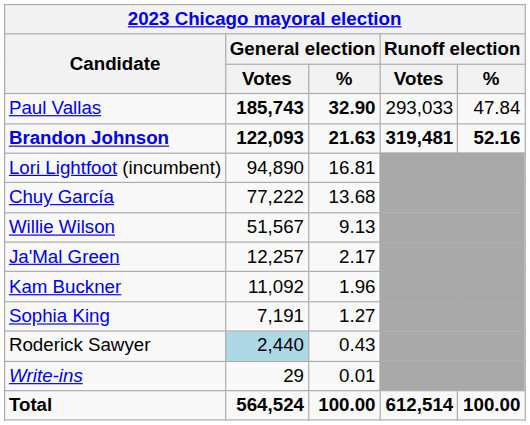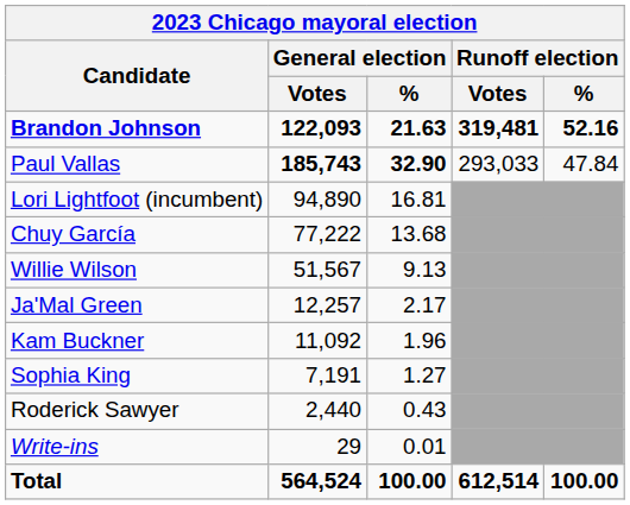rows swapped: Brandon Johnson <-> Paul Vallas
Roderick Sawyer | General election / Votes: lightblue background -> no background
